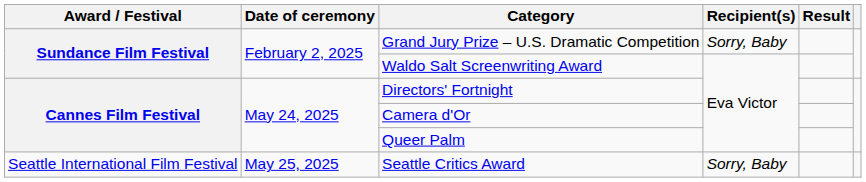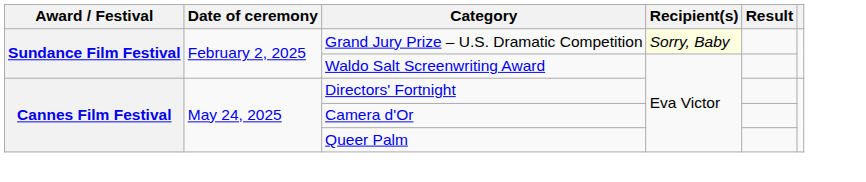Grand Jury Prize – U.S. Dramatic Competition | Recipient(s): no background -> lightyellow background
- row: Seattle International Film Festival | May 25, 2025 | Seattle Critics Award | Sorry, Baby
